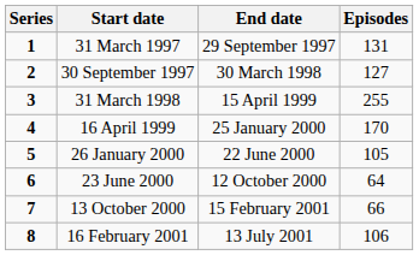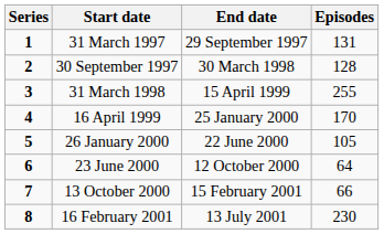30 September 1997 | Episodes: 127 -> 128
16 February 2001 | Episodes: 106 -> 230
